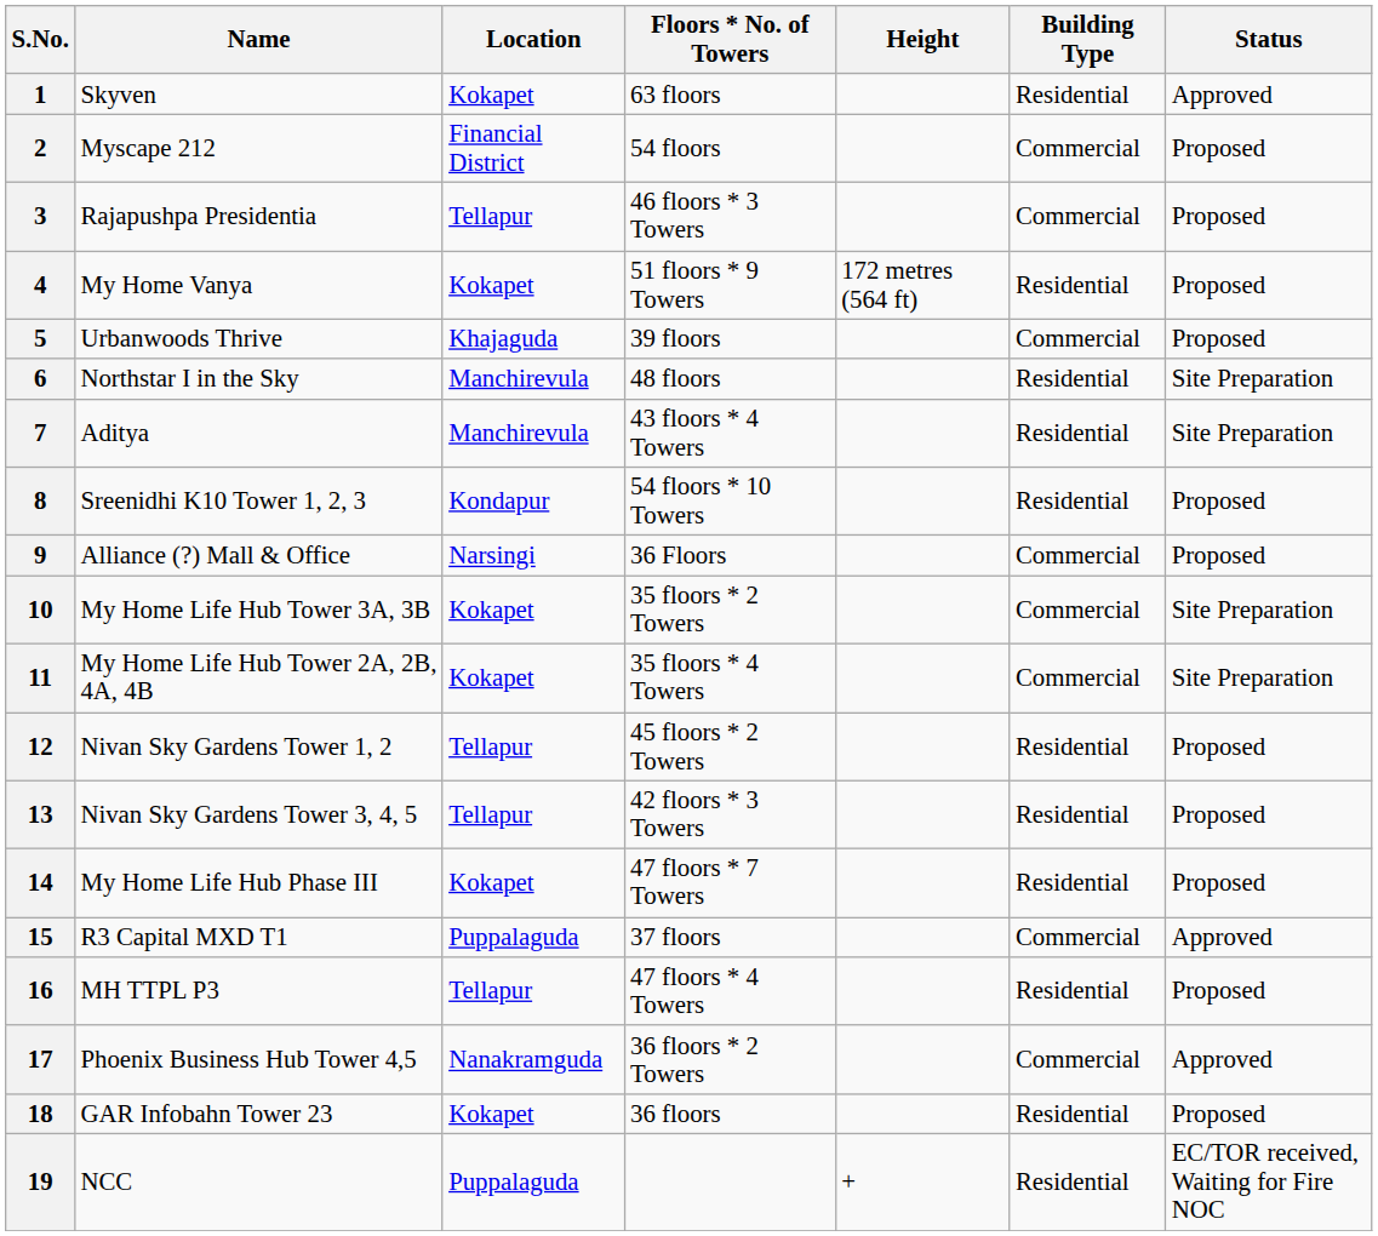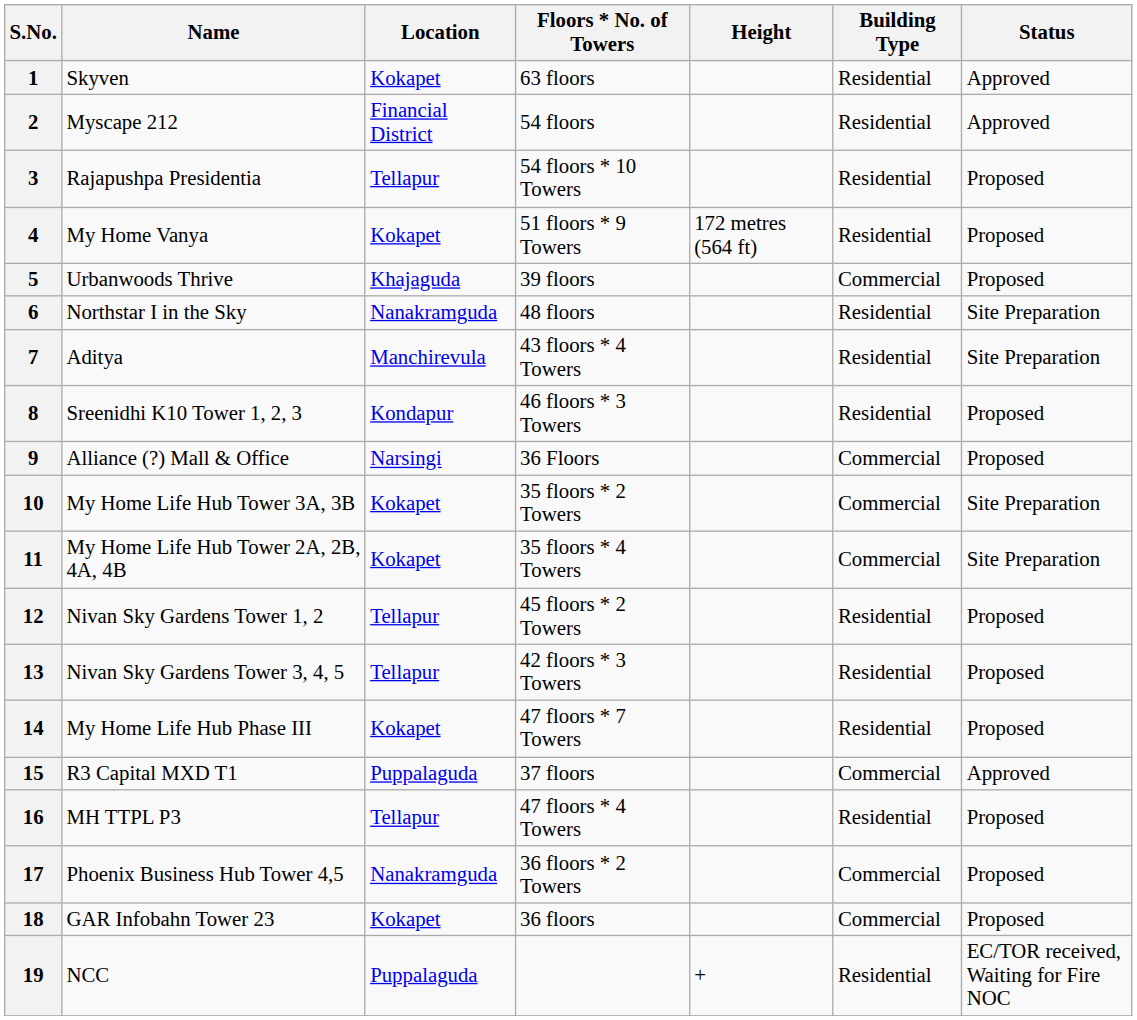2 | Building Type: Commercial -> Residential
2 | Status: Proposed -> Approved
3 | Floors * No. of Towers: 46 floors * 3 Towers -> 54 floors * 10 Towers
3 | Building Type: Commercial -> Residential
6 | Location: Manchirevula -> Nanakramguda
8 | Floors * No. of Towers: 54 floors * 10 Towers -> 46 floors * 3 Towers
17 | Status: Approved -> Proposed
18 | Building Type: Residential -> Commercial
